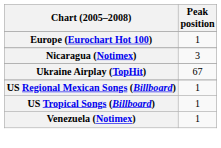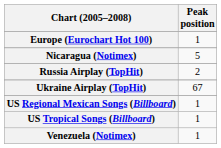Nicaragua (Notimex) | Peak position: 3 -> 5
+ row: Russia Airplay (TopHit) | 2
